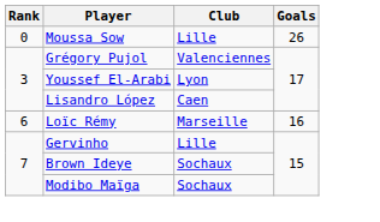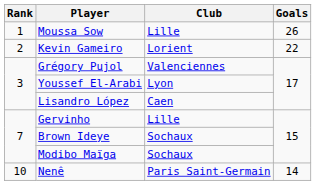Moussa Sow | Rank: 0 -> 1
+ row: 2 | Kevin Gameiro | Lorient | 22
- row: 6 | Loïc Rémy | Marseille | 16
+ row: 10 | Nenê | Paris Saint-Germain | 14
